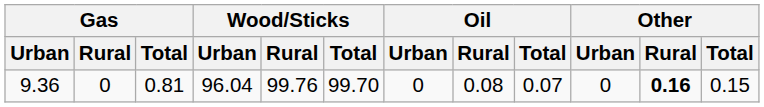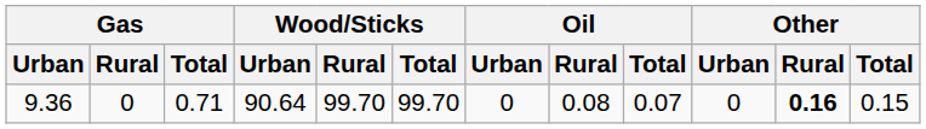9.36 | Gas / Total: 0.81 -> 0.71
9.36 | Wood/Sticks / Urban: 96.04 -> 90.64
9.36 | Wood/Sticks / Rural: 99.76 -> 99.70
